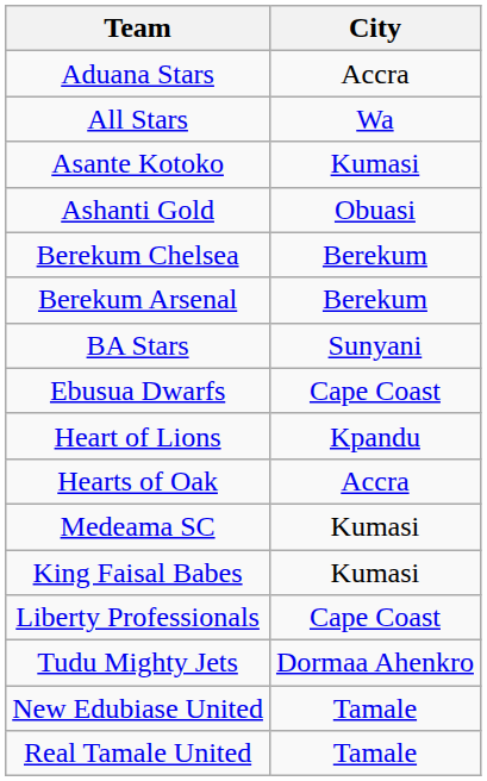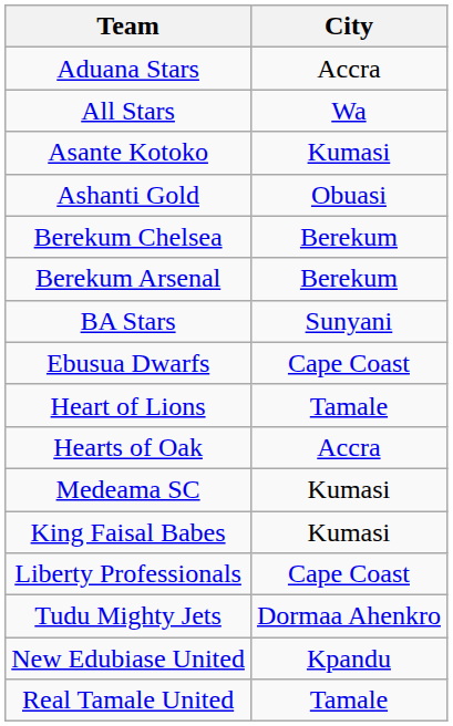Heart of Lions | City: Kpandu -> Tamale
New Edubiase United | City: Tamale -> Kpandu
